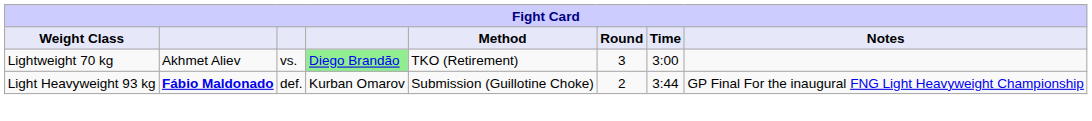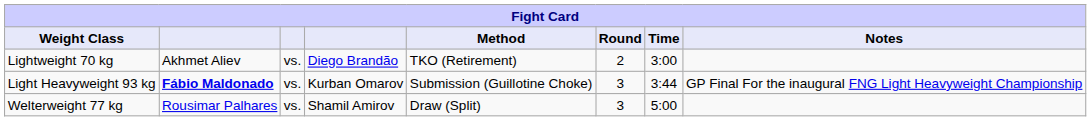Lightweight 70 kg | column 4: lightgreen background -> no background
Lightweight 70 kg | Round: 3 -> 2
Light Heavyweight 93 kg | column 3: def. -> vs.
Light Heavyweight 93 kg | Round: 2 -> 3
+ row: Welterweight 77 kg | Rousimar Palhares | vs. | Shamil Amirov | Draw (Split) | 3 | 5:00
